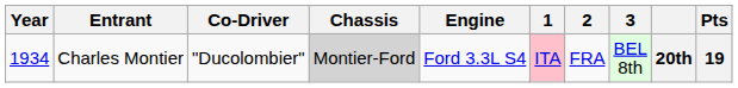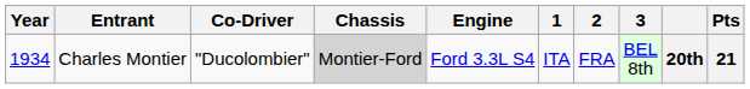Charles Montier | 1: pink background -> no background
Charles Montier | Pts: 19 -> 21
